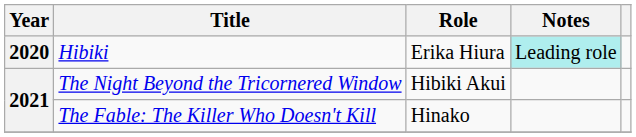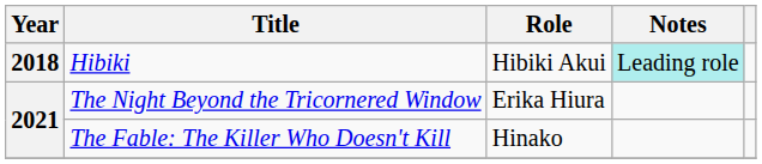Hibiki | Year: 2020 -> 2018
Hibiki | Role: Erika Hiura -> Hibiki Akui
The Night Beyond the Tricornered Window | Role: Hibiki Akui -> Erika Hiura
